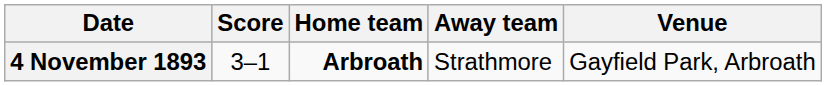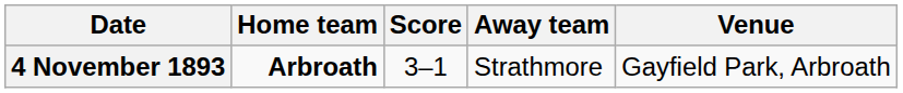columns swapped: Home team <-> Score
